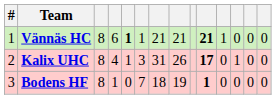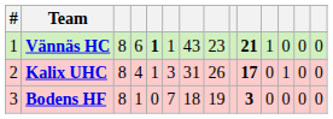Vännäs HC | column 7: 21 -> 43
Vännäs HC | column 8: 21 -> 23
Bodens HF | column 10: 1 -> 3
